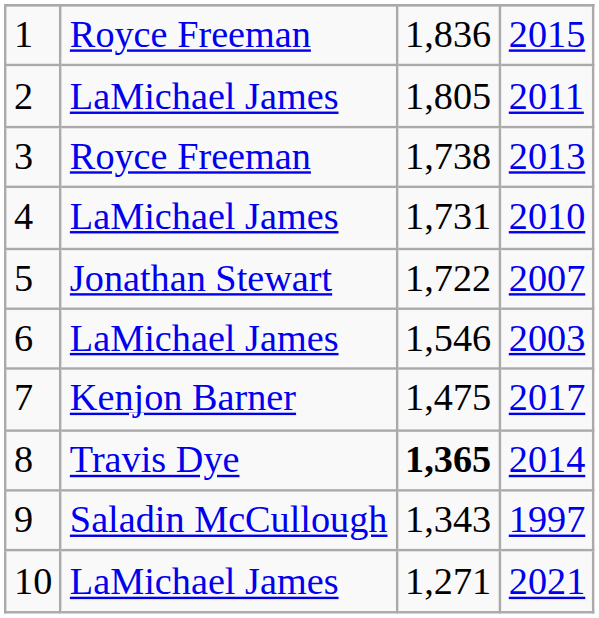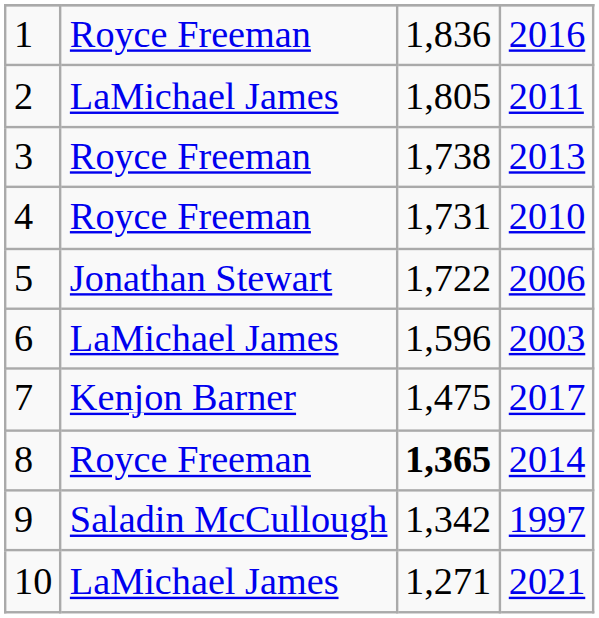1 | column 4: 2015 -> 2016
4 | column 2: LaMichael James -> Royce Freeman
5 | column 4: 2007 -> 2006
6 | column 3: 1,546 -> 1,596
8 | column 2: Travis Dye -> Royce Freeman
9 | column 3: 1,343 -> 1,342
